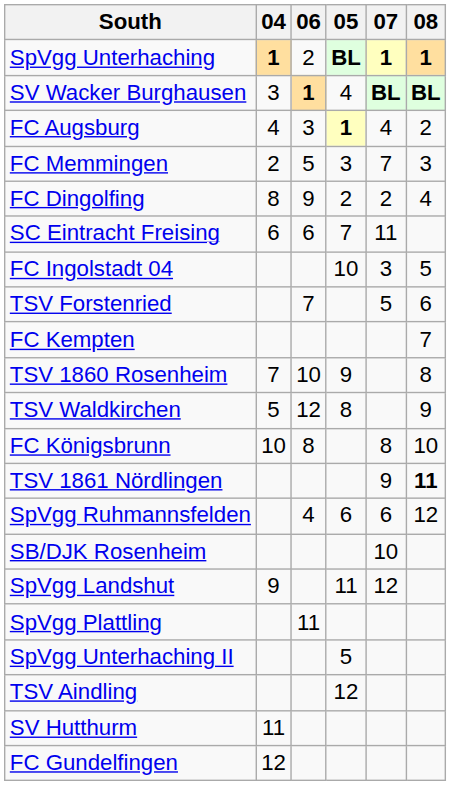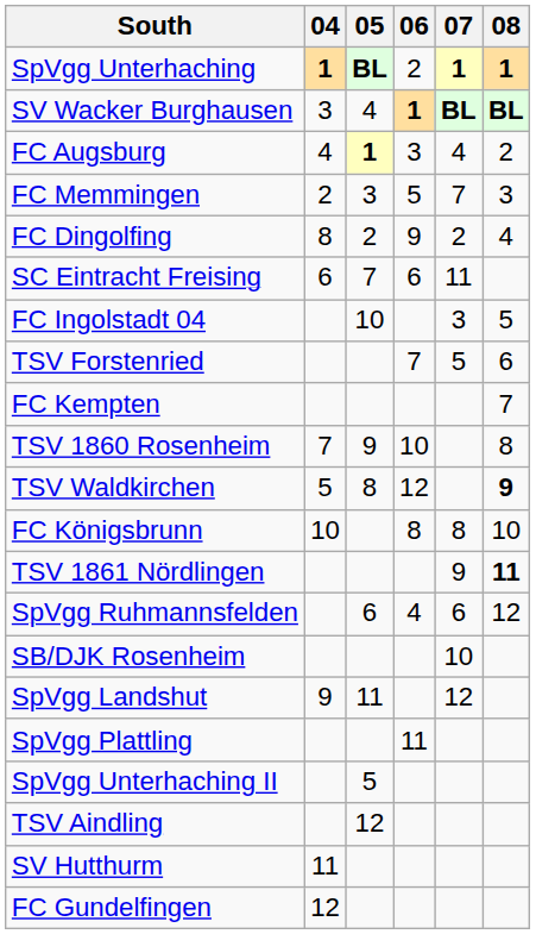columns swapped: 05 <-> 06
TSV Waldkirchen | 08: normal -> bold
